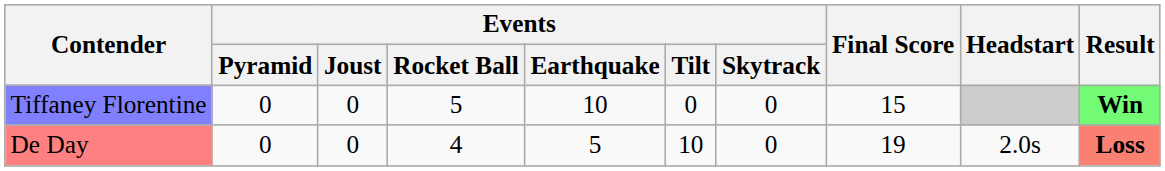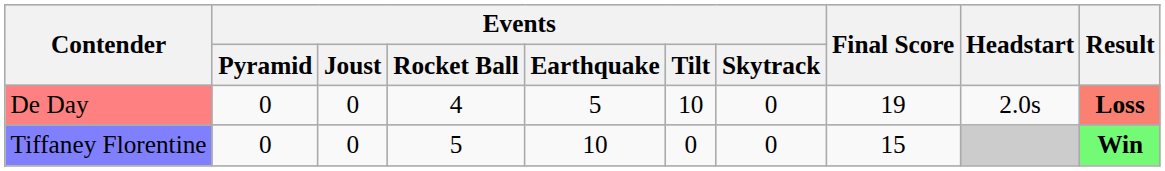rows swapped: De Day <-> Tiffaney Florentine
